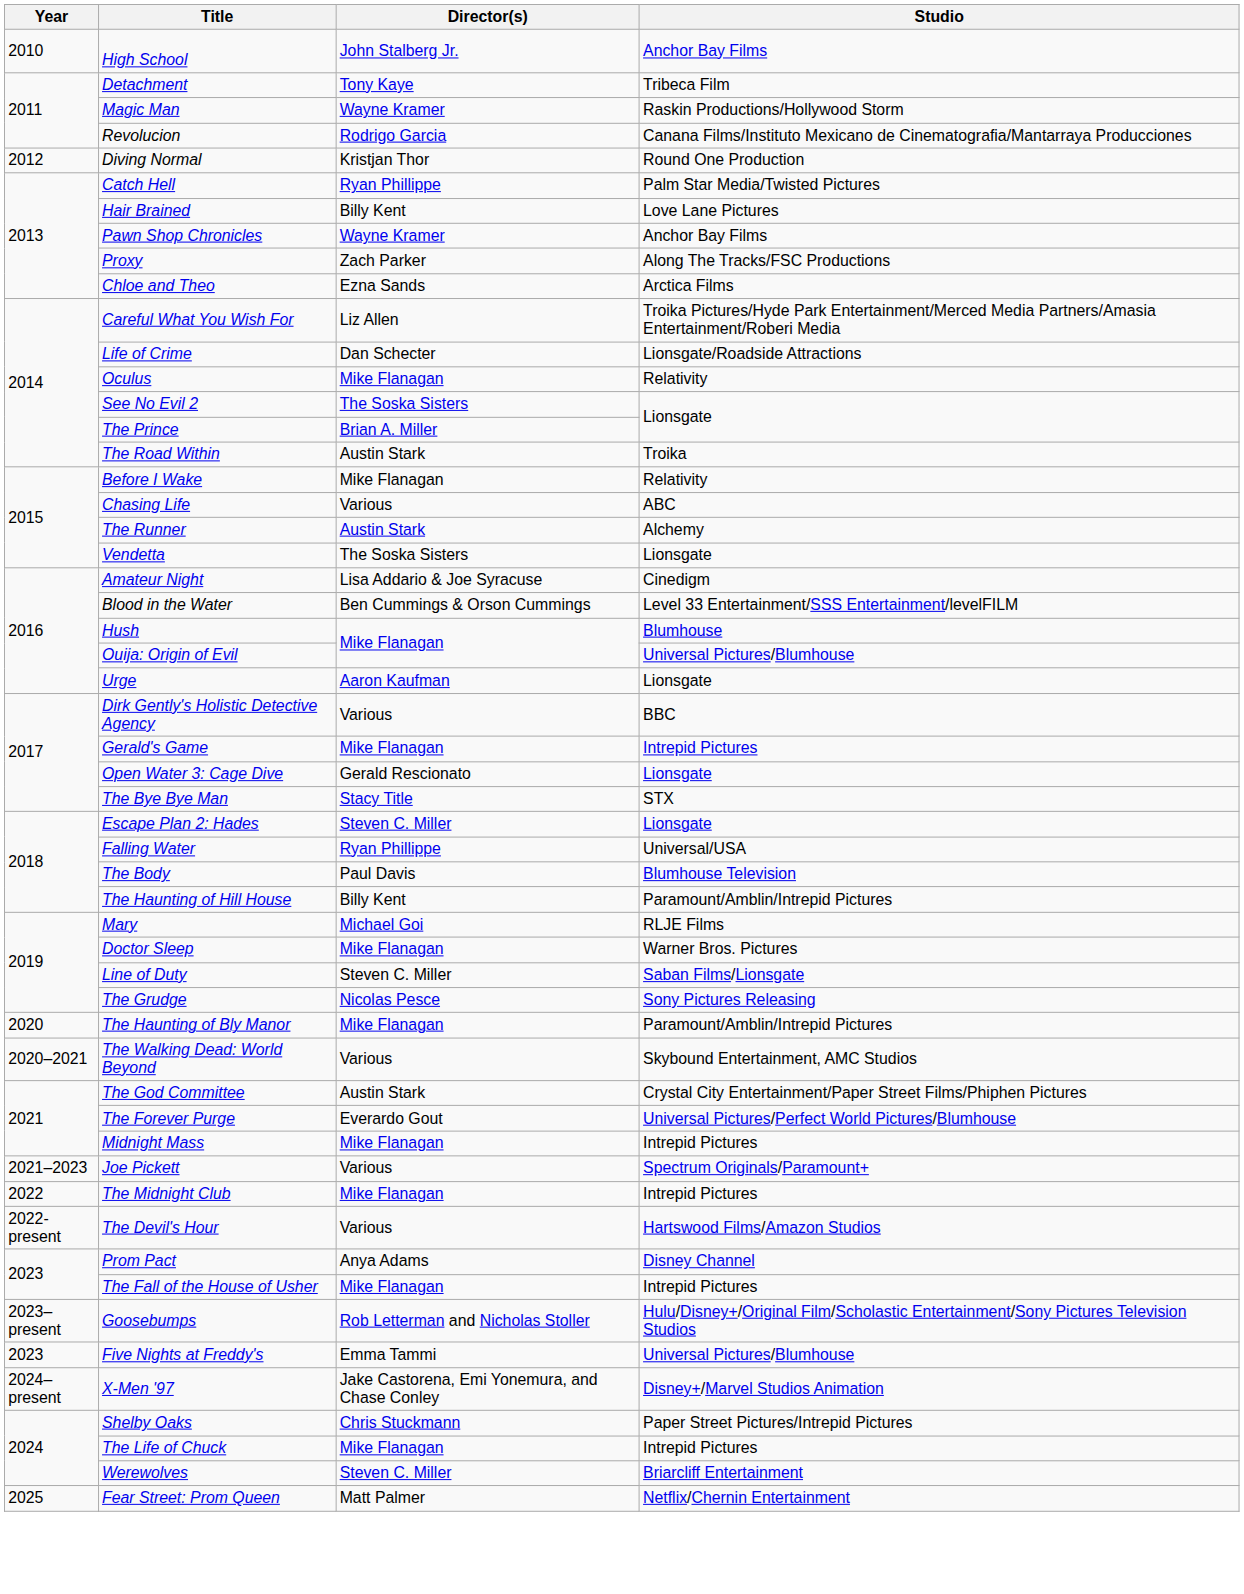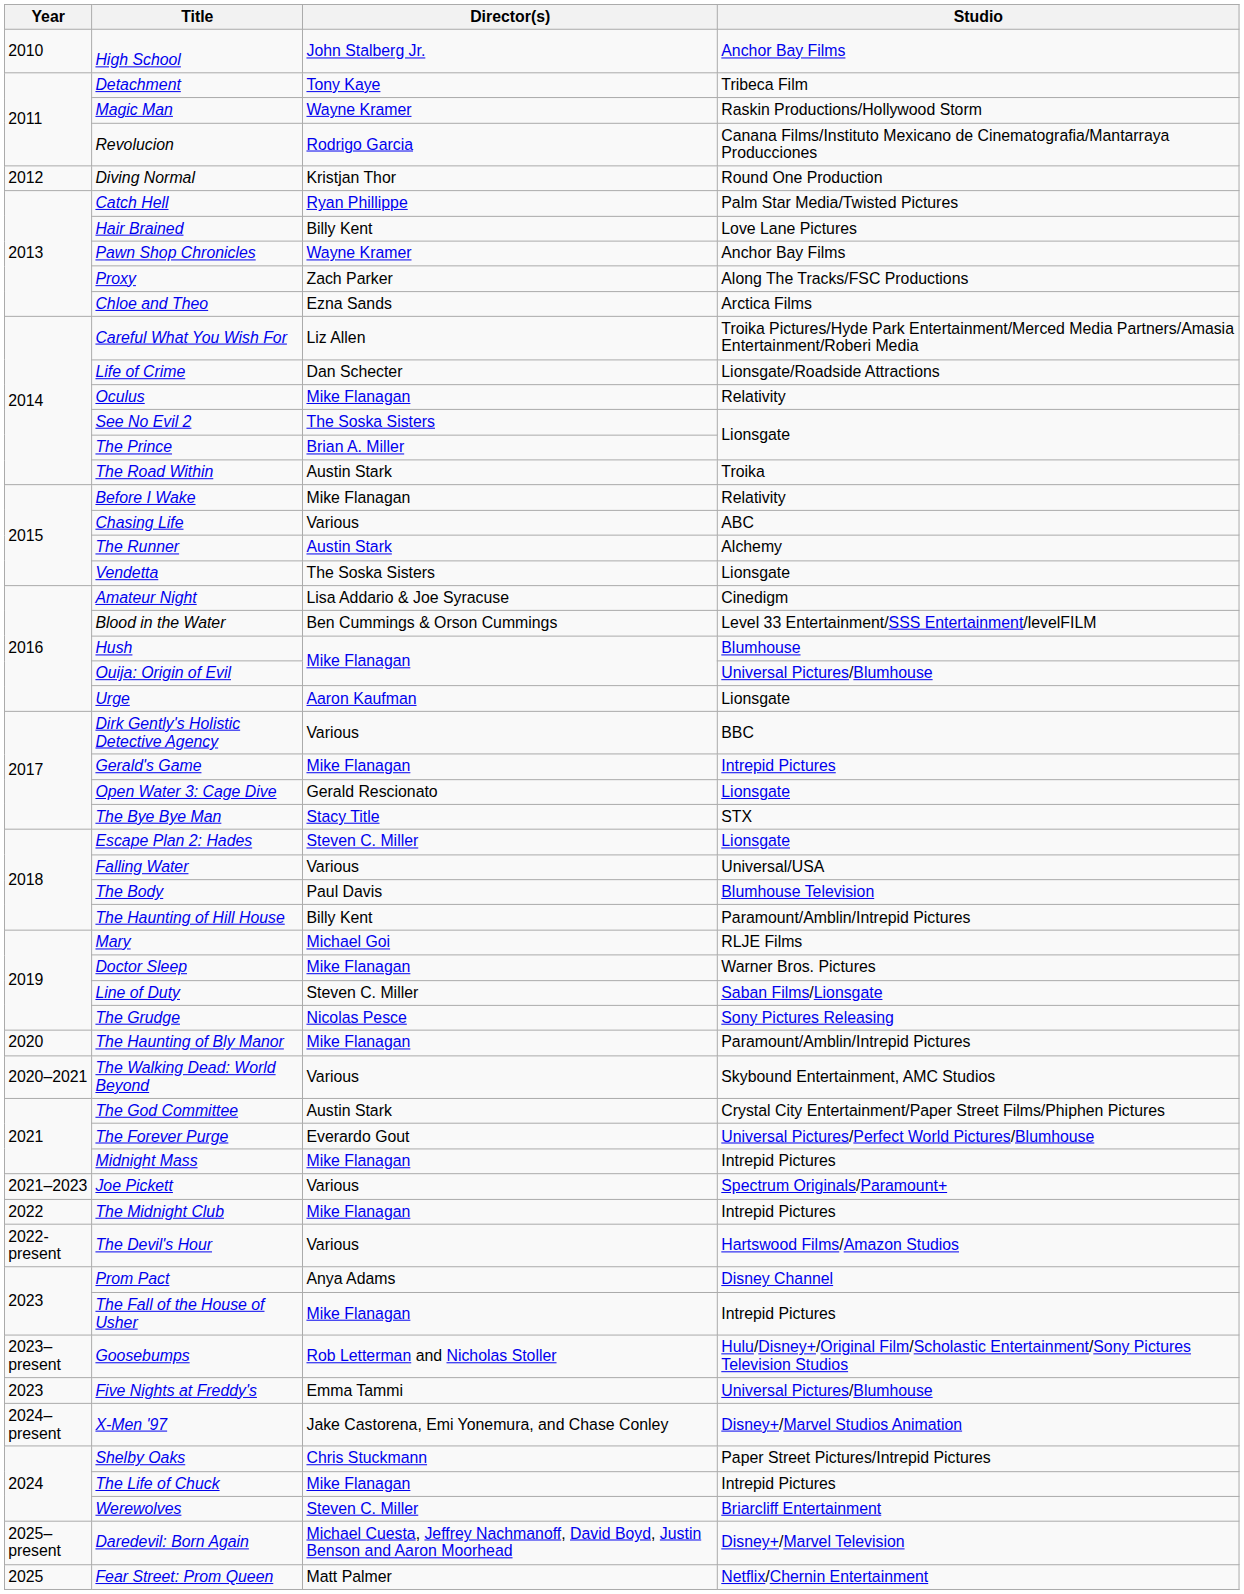Falling Water | Director(s): Ryan Phillippe -> Various
+ row: 2025–present | Daredevil: Born Again | Michael Cuesta, Jeffrey Nachmanoff, David Boyd, Justin Benson and Aaron Moorhead | Disney+/Marvel Television
